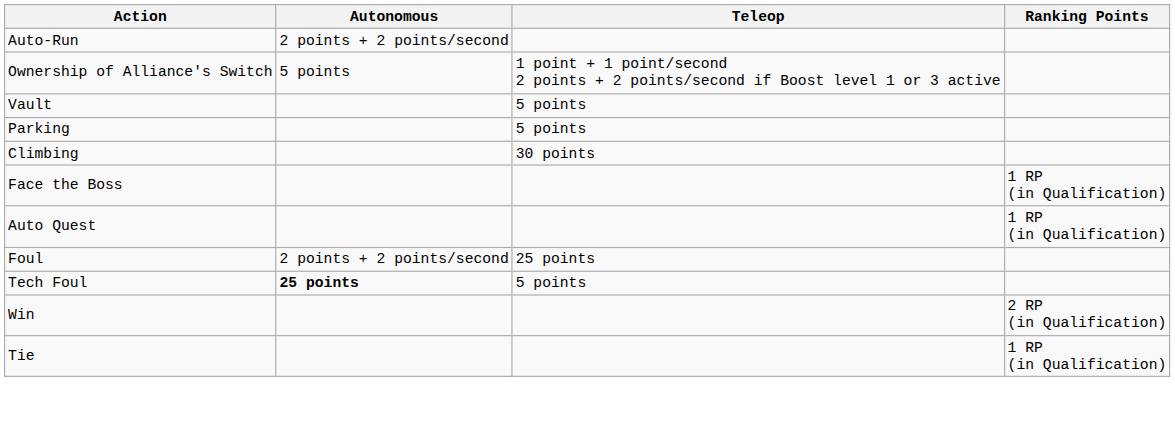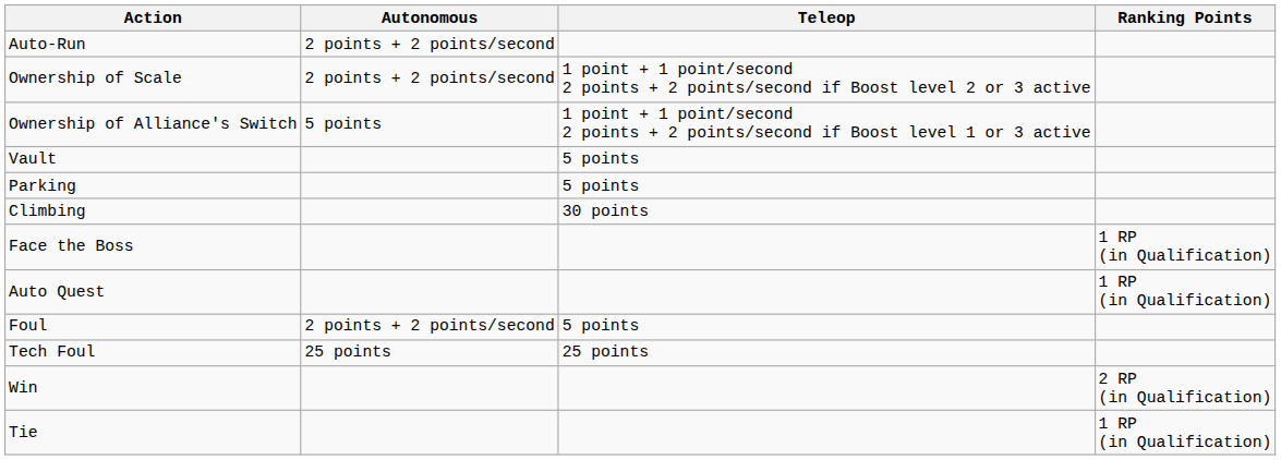+ row: Ownership of Scale | 2 points + 2 points/second | 1 point + 1 point/second 2 points + 2 points/second if Boost level 2 or 3 active
Foul | Teleop: 25 points -> 5 points
Tech Foul | Autonomous: bold -> normal
Tech Foul | Teleop: 5 points -> 25 points
